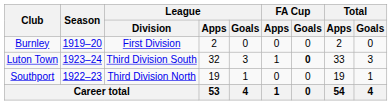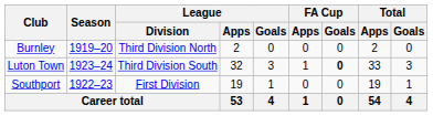Burnley | League / Division: First Division -> Third Division North
Southport | League / Division: Third Division North -> First Division
